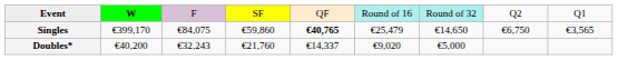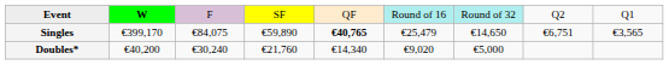Singles | column 4: €59,860 -> €59,890
Singles | column 8: €6,750 -> €6,751
Doubles* | column 3: €32,243 -> €30,240
Doubles* | column 5: €14,337 -> €14,340
